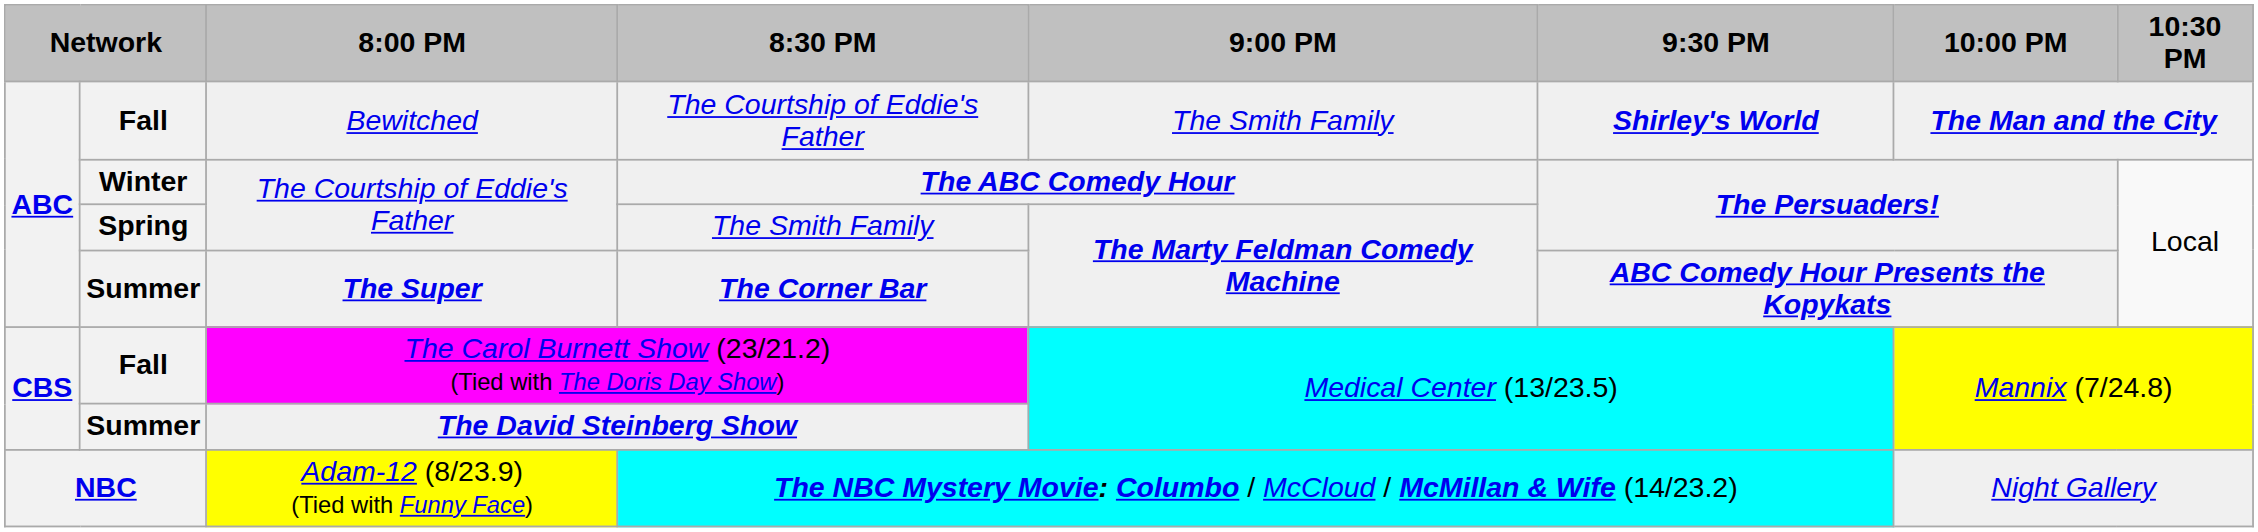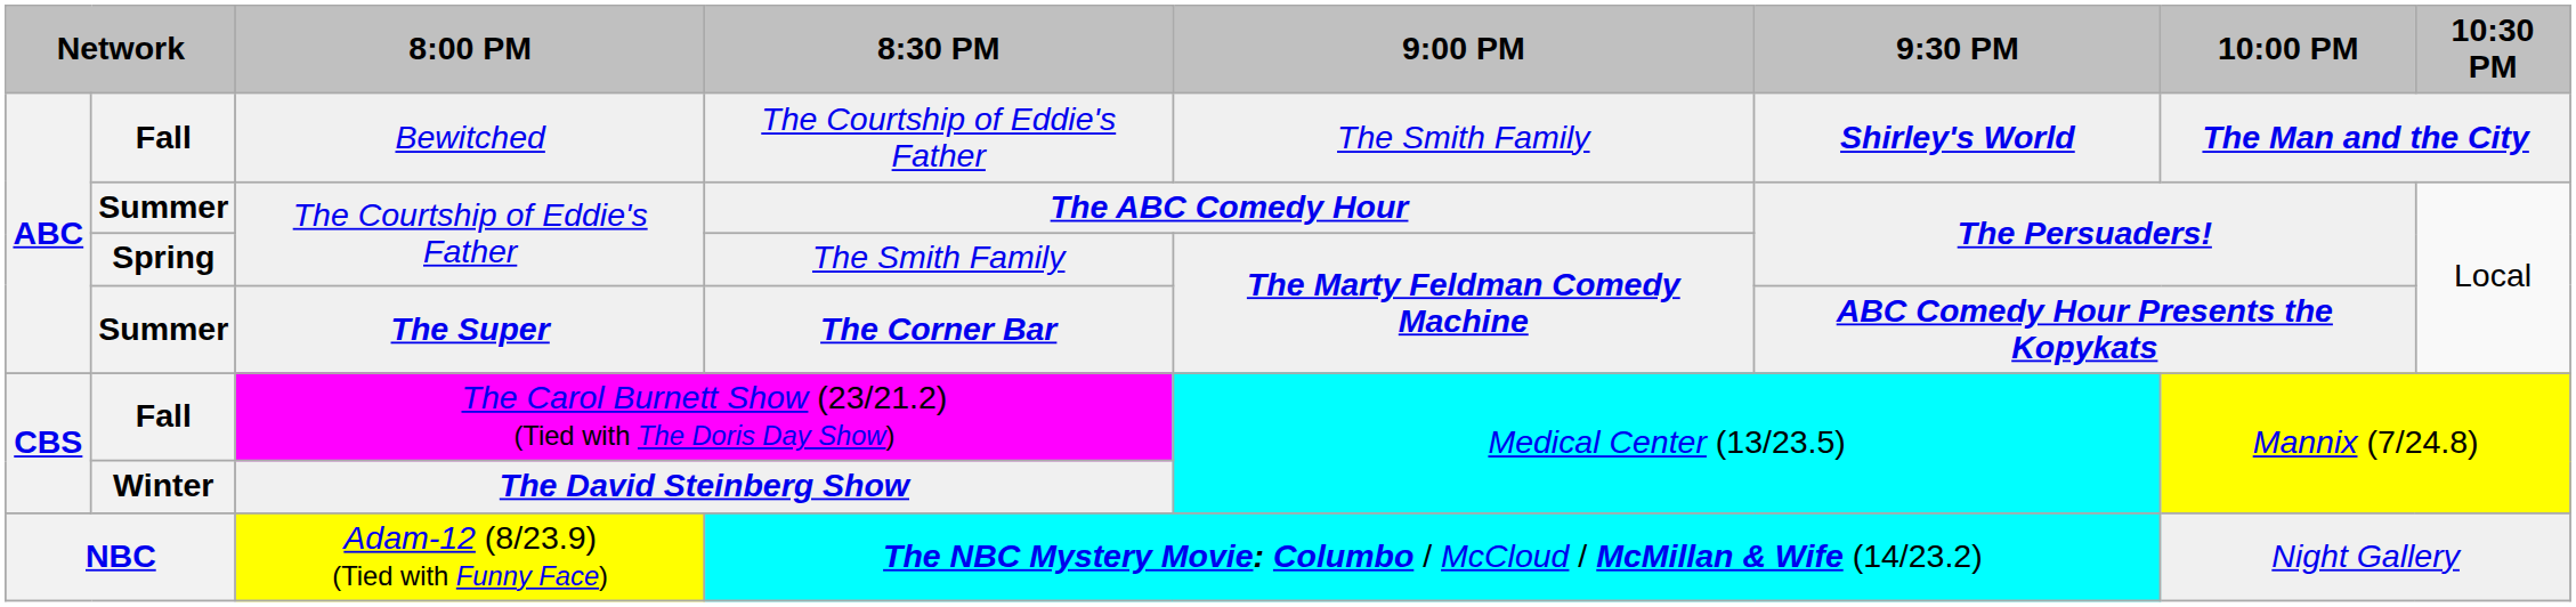The ABC Comedy Hour | column 2: Winter -> Summer
The David Steinberg Show | column 2: Summer -> Winter
